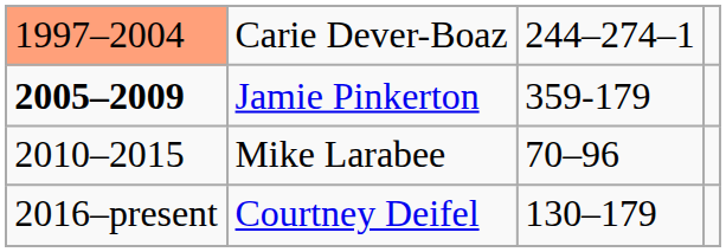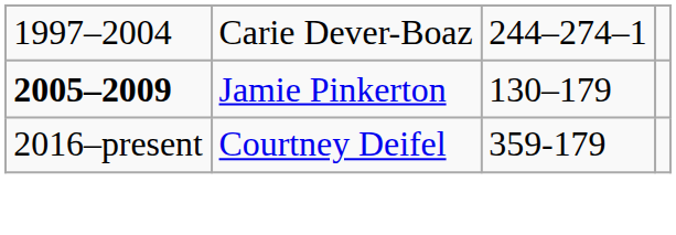Carie Dever-Boaz | column 1: lightsalmon background -> no background
Jamie Pinkerton | column 3: 359-179 -> 130–179
- row: 2010–2015 | Mike Larabee | 70–96
Courtney Deifel | column 3: 130–179 -> 359-179
